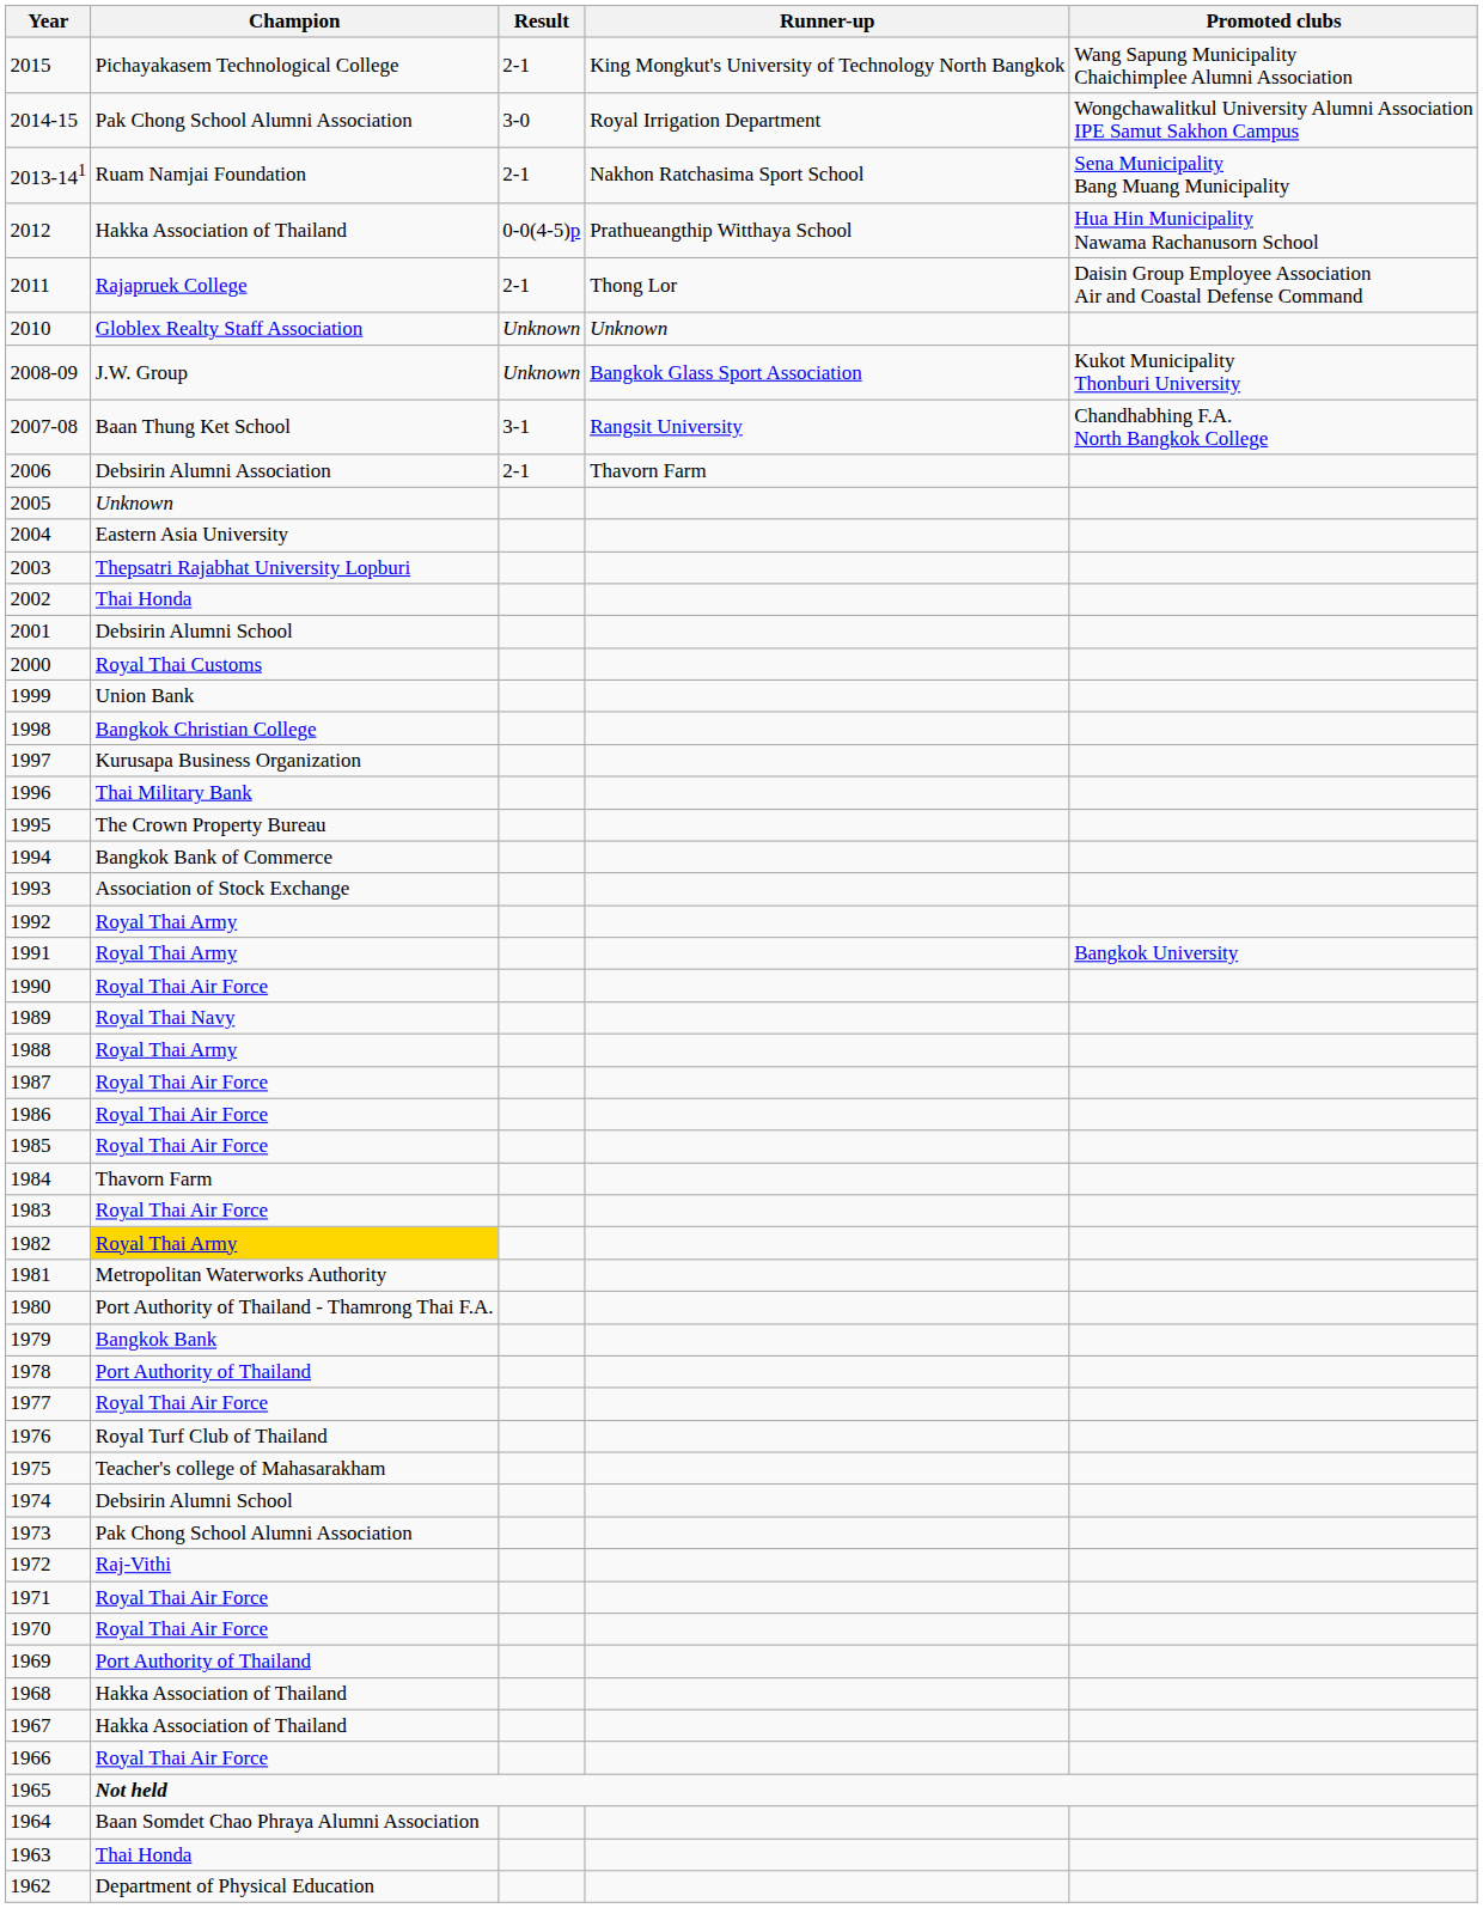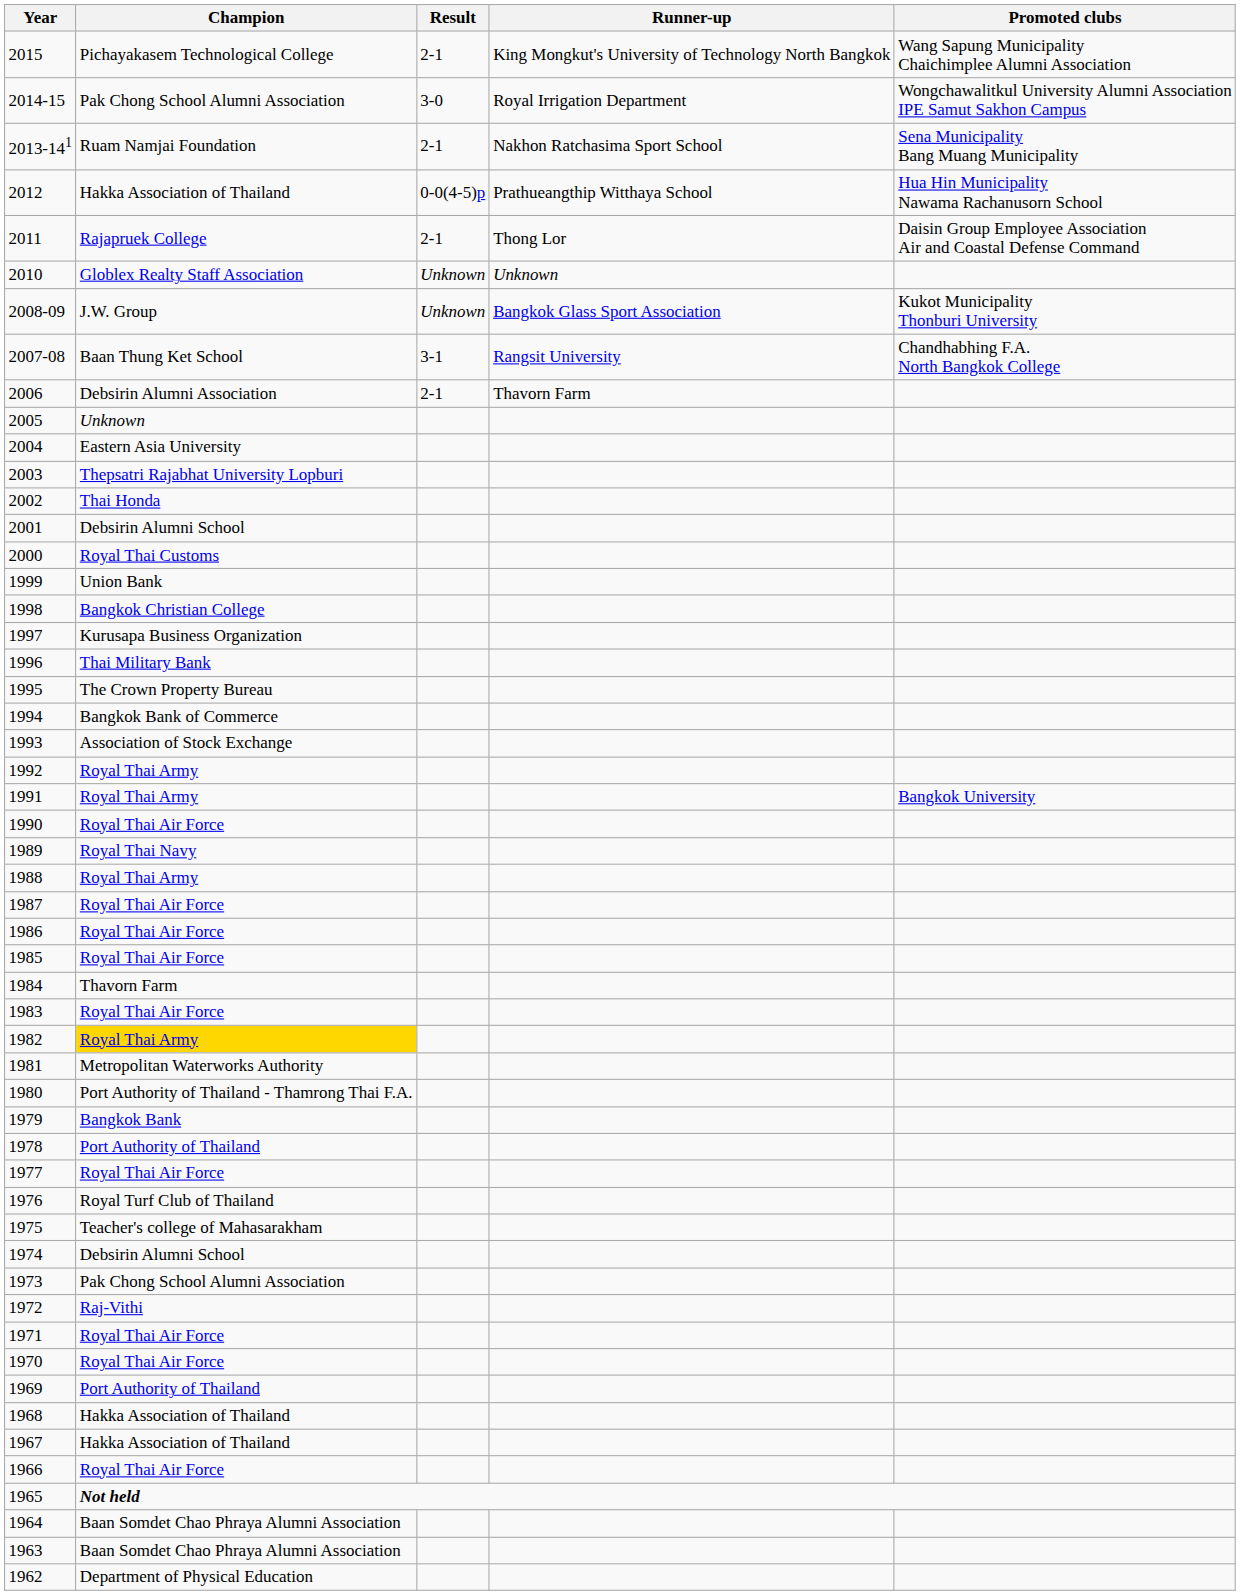1963 | Champion: Thai Honda -> Baan Somdet Chao Phraya Alumni Association
